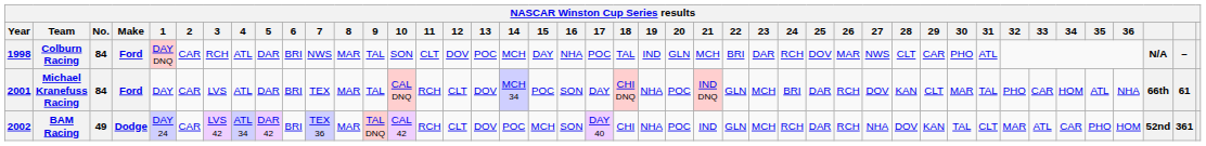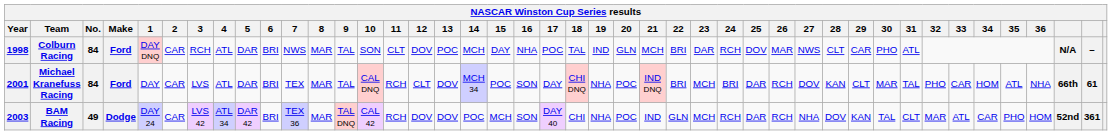Michael Kranefuss Racing | 22: GLN -> BRI
BAM Racing | Year: 2002 -> 2003
BAM Racing | 12: CLT -> DOV
